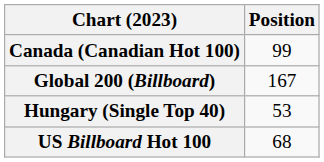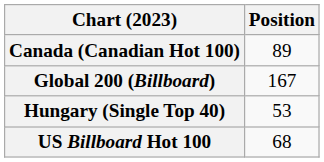Canada (Canadian Hot 100) | Position: 99 -> 89
